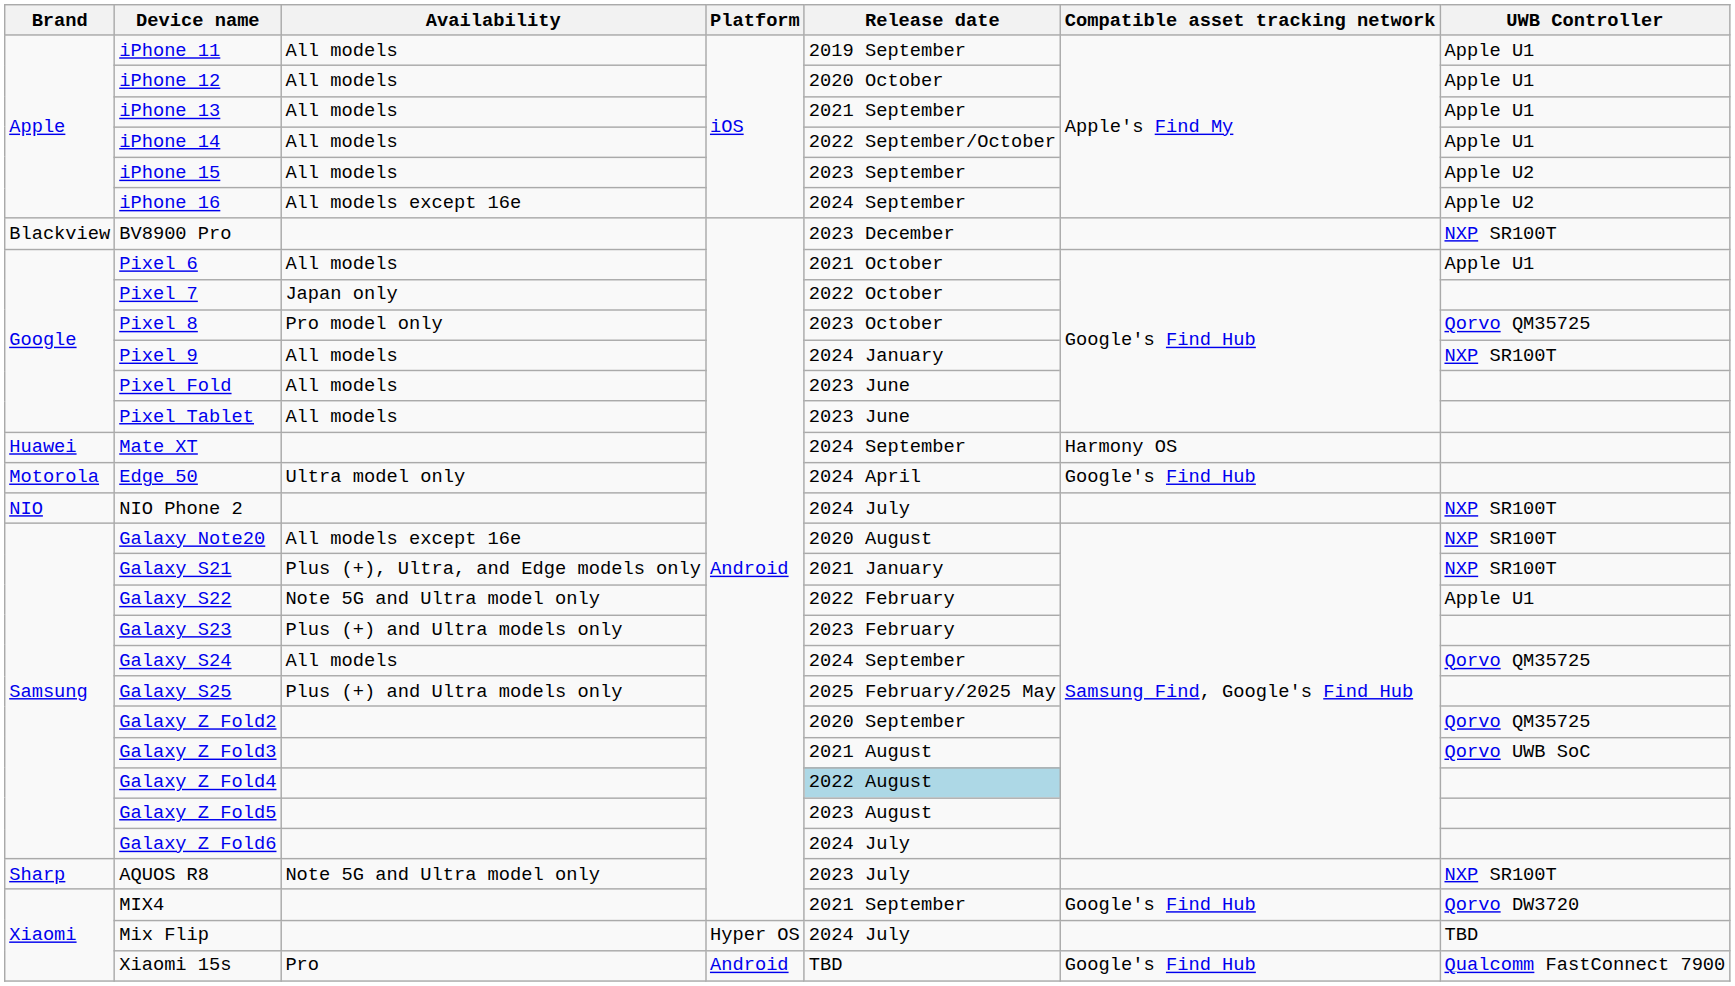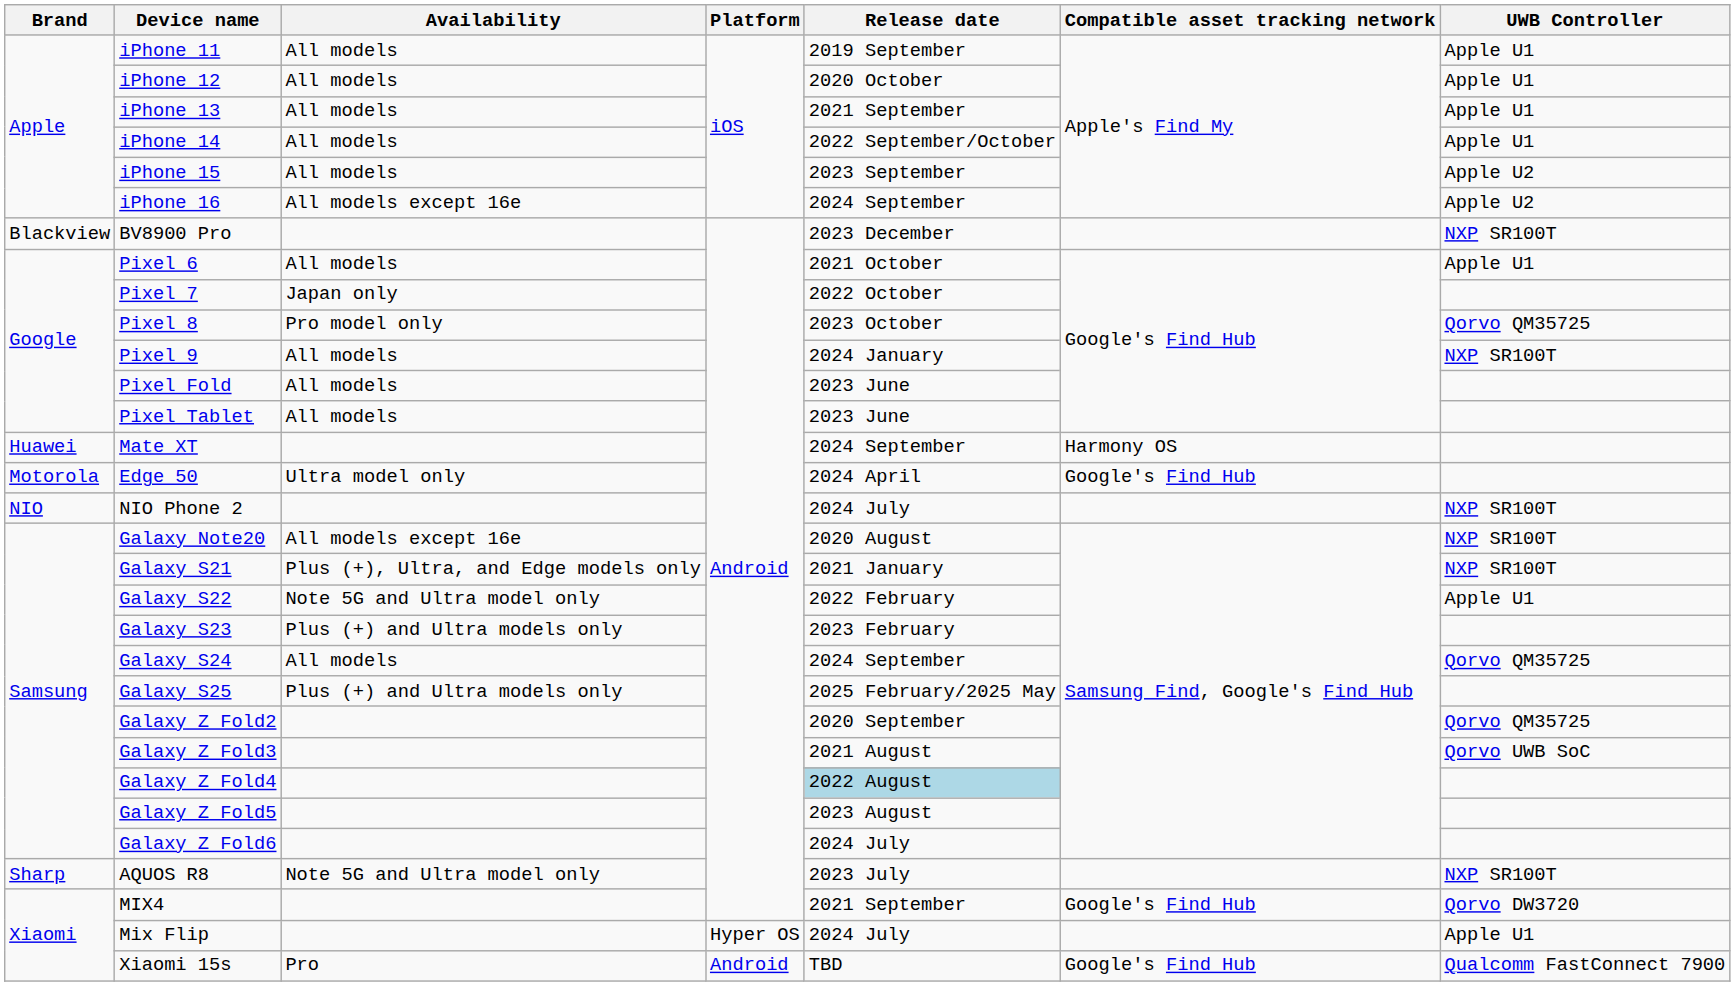Mix Flip | UWB Controller: TBD -> Apple U1
